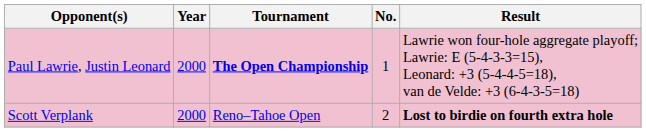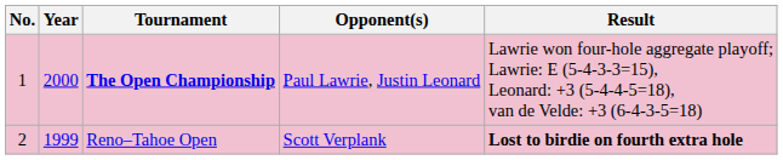columns swapped: No. <-> Opponent(s)
Reno–Tahoe Open | Year: 2000 -> 1999
